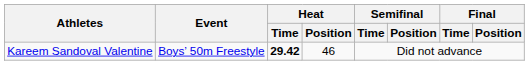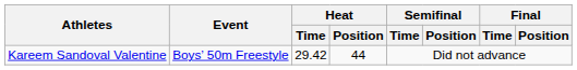Kareem Sandoval Valentine | Heat / Time: bold -> normal
Kareem Sandoval Valentine | Heat / Position: 46 -> 44
